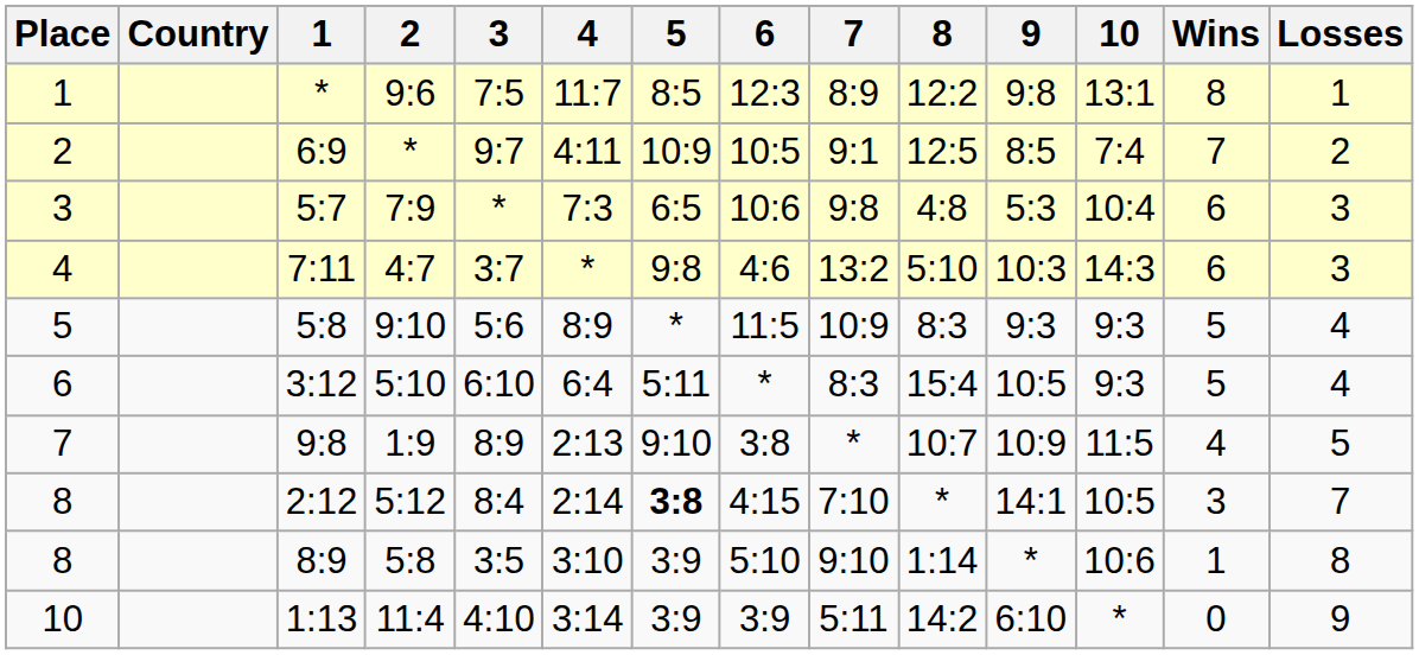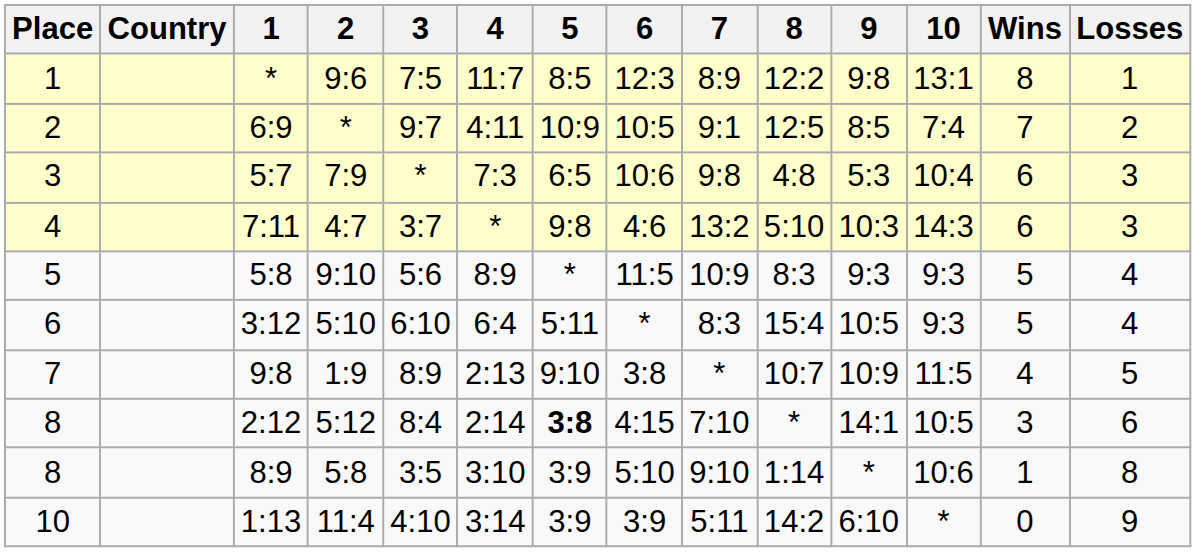2:12 | Losses: 7 -> 6
